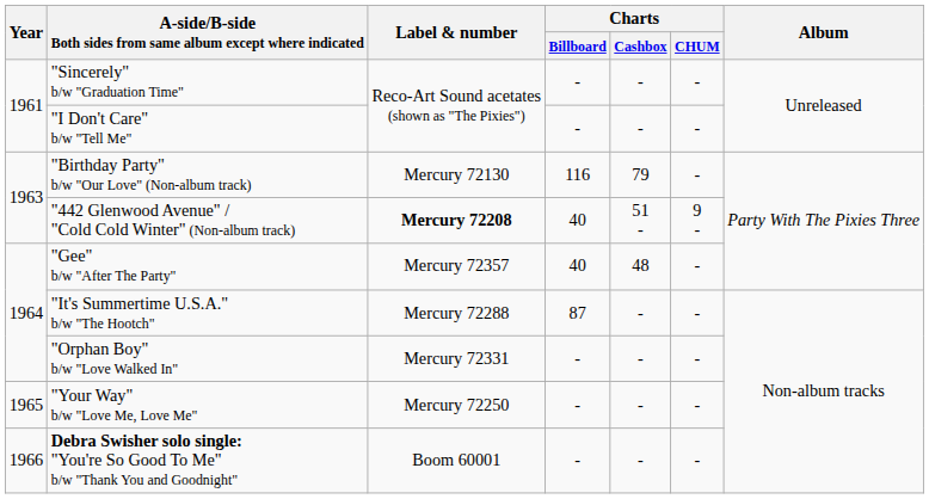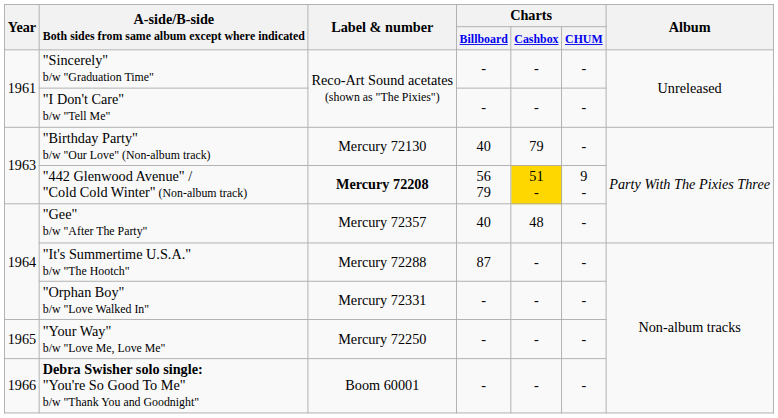"Birthday Party" b/w "Our Love" (Non-album track) | Charts / Billboard: 116 -> 40
"442 Glenwood Avenue" / "Cold Cold Winter" (Non-album track) | Charts / Billboard: 40 -> 56 79
"442 Glenwood Avenue" / "Cold Cold Winter" (Non-album track) | Charts / Cashbox: no background -> gold background
